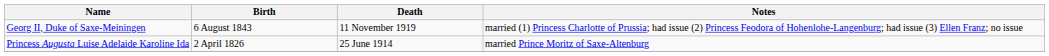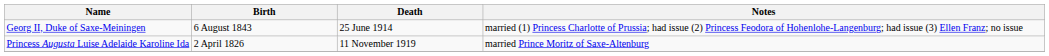Georg II, Duke of Saxe-Meiningen | Death: 11 November 1919 -> 25 June 1914
Princess Augusta Luise Adelaide Karoline Ida | Death: 25 June 1914 -> 11 November 1919
